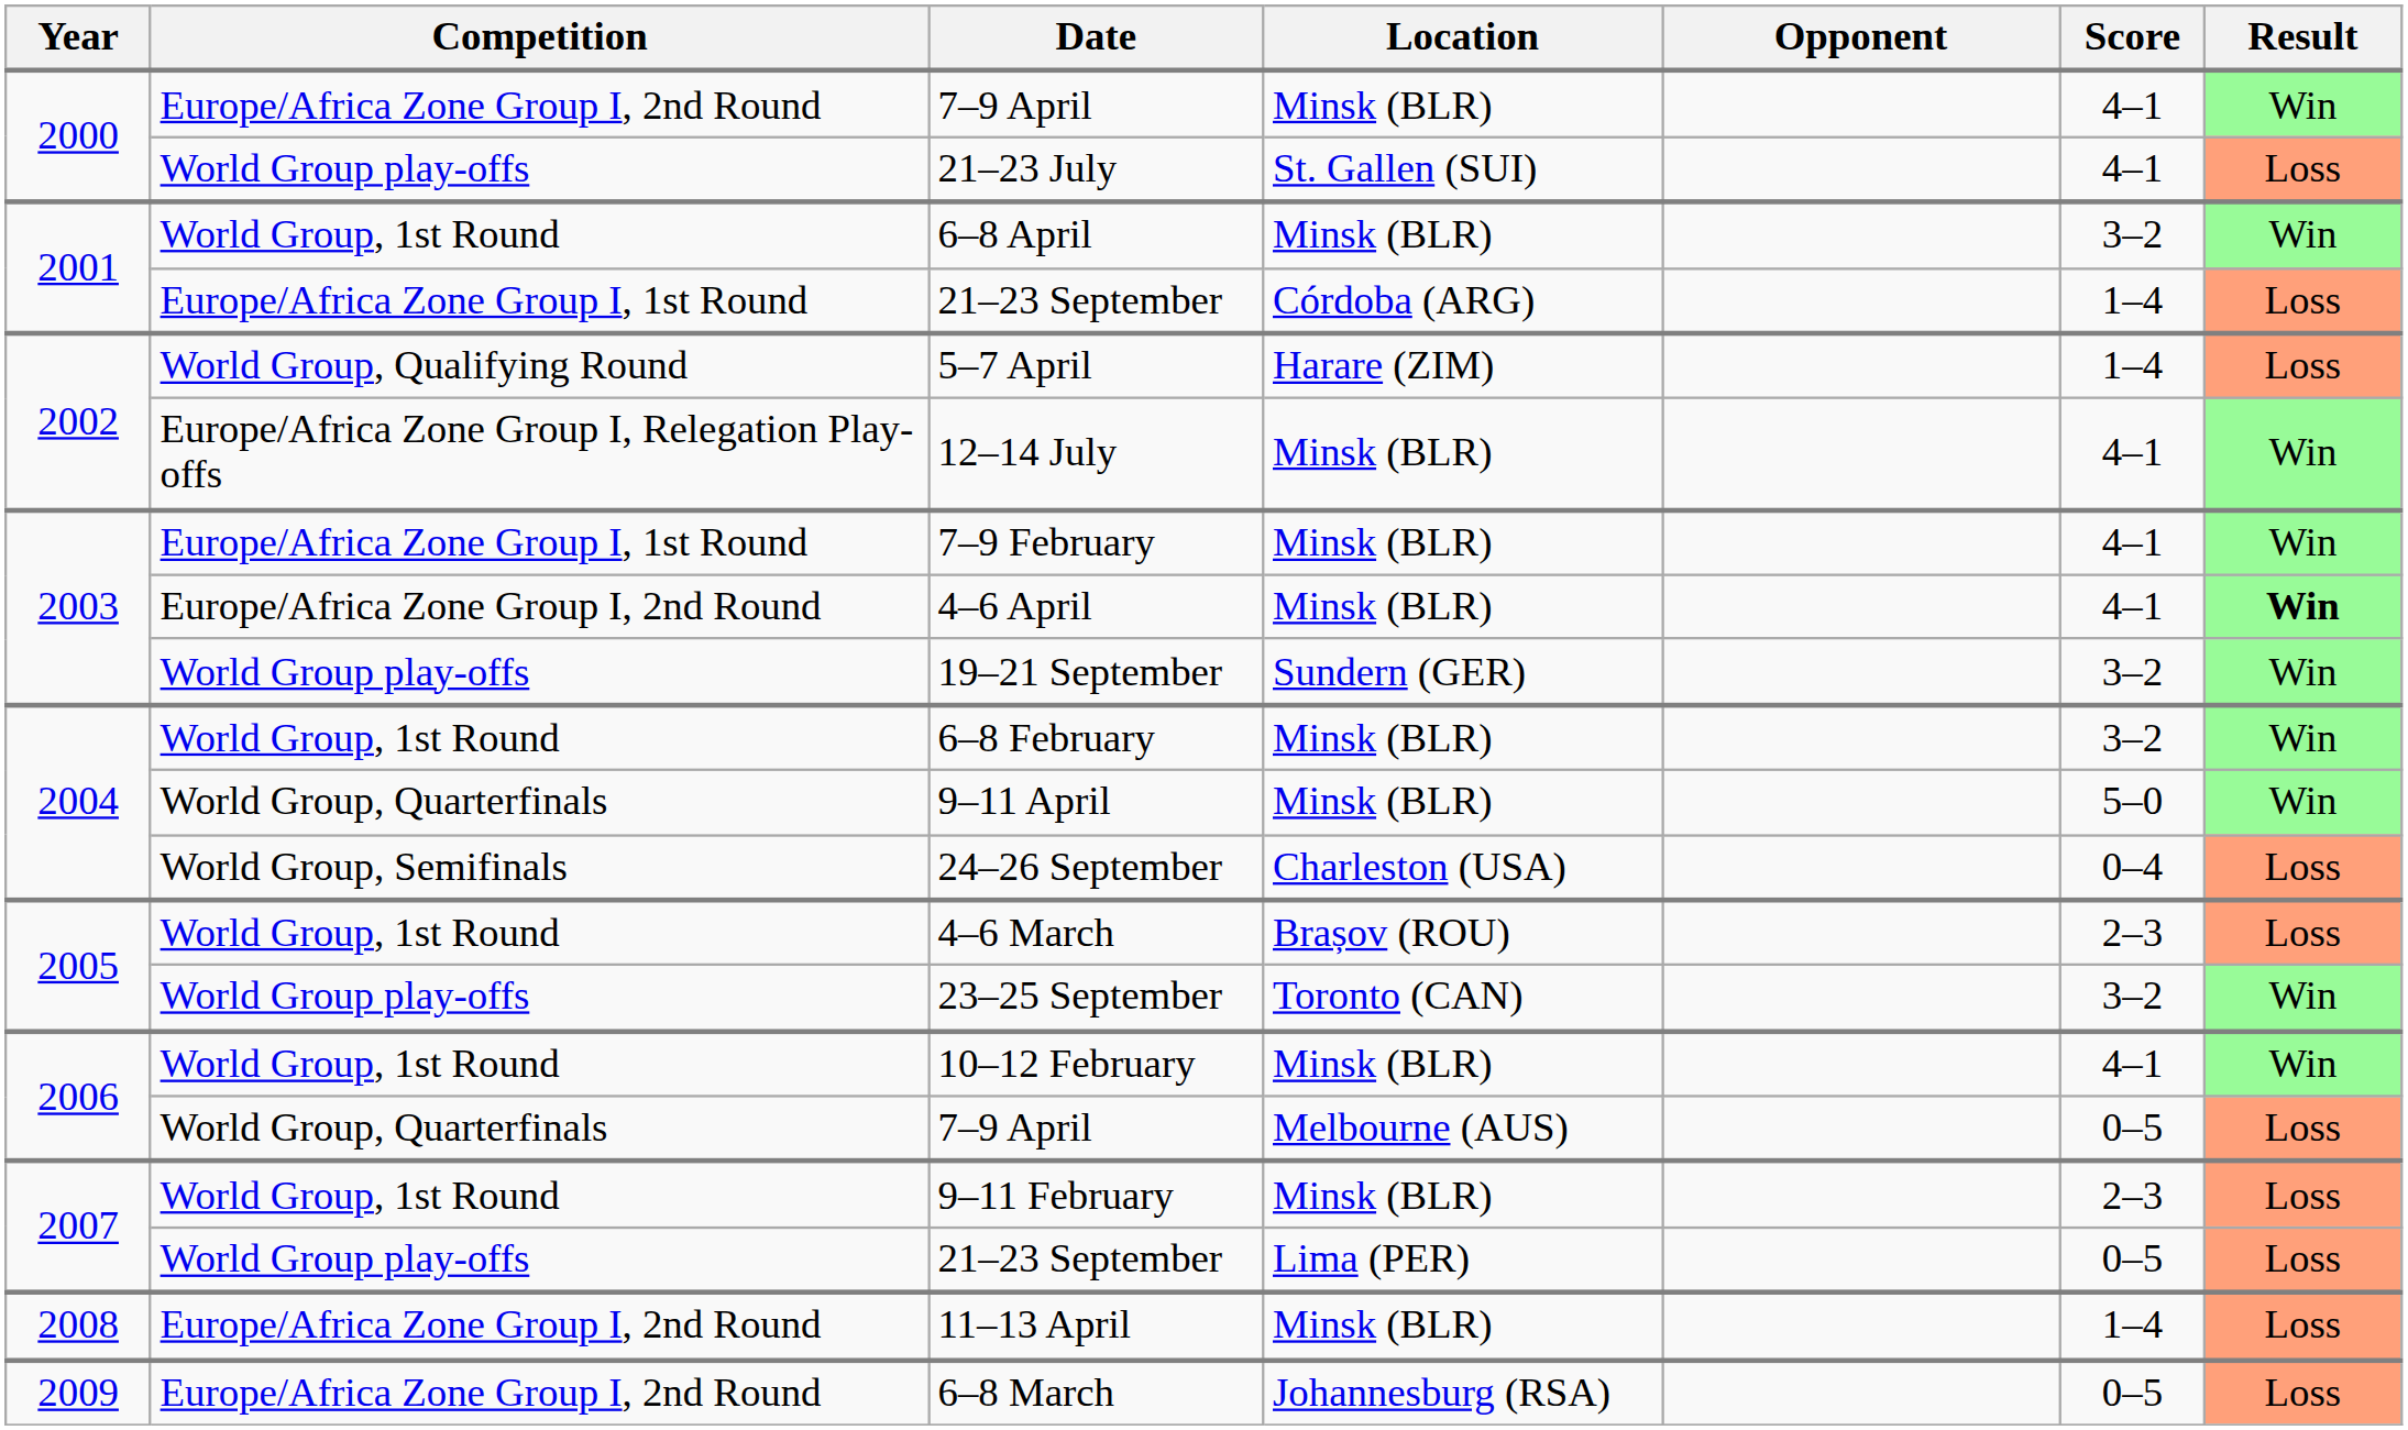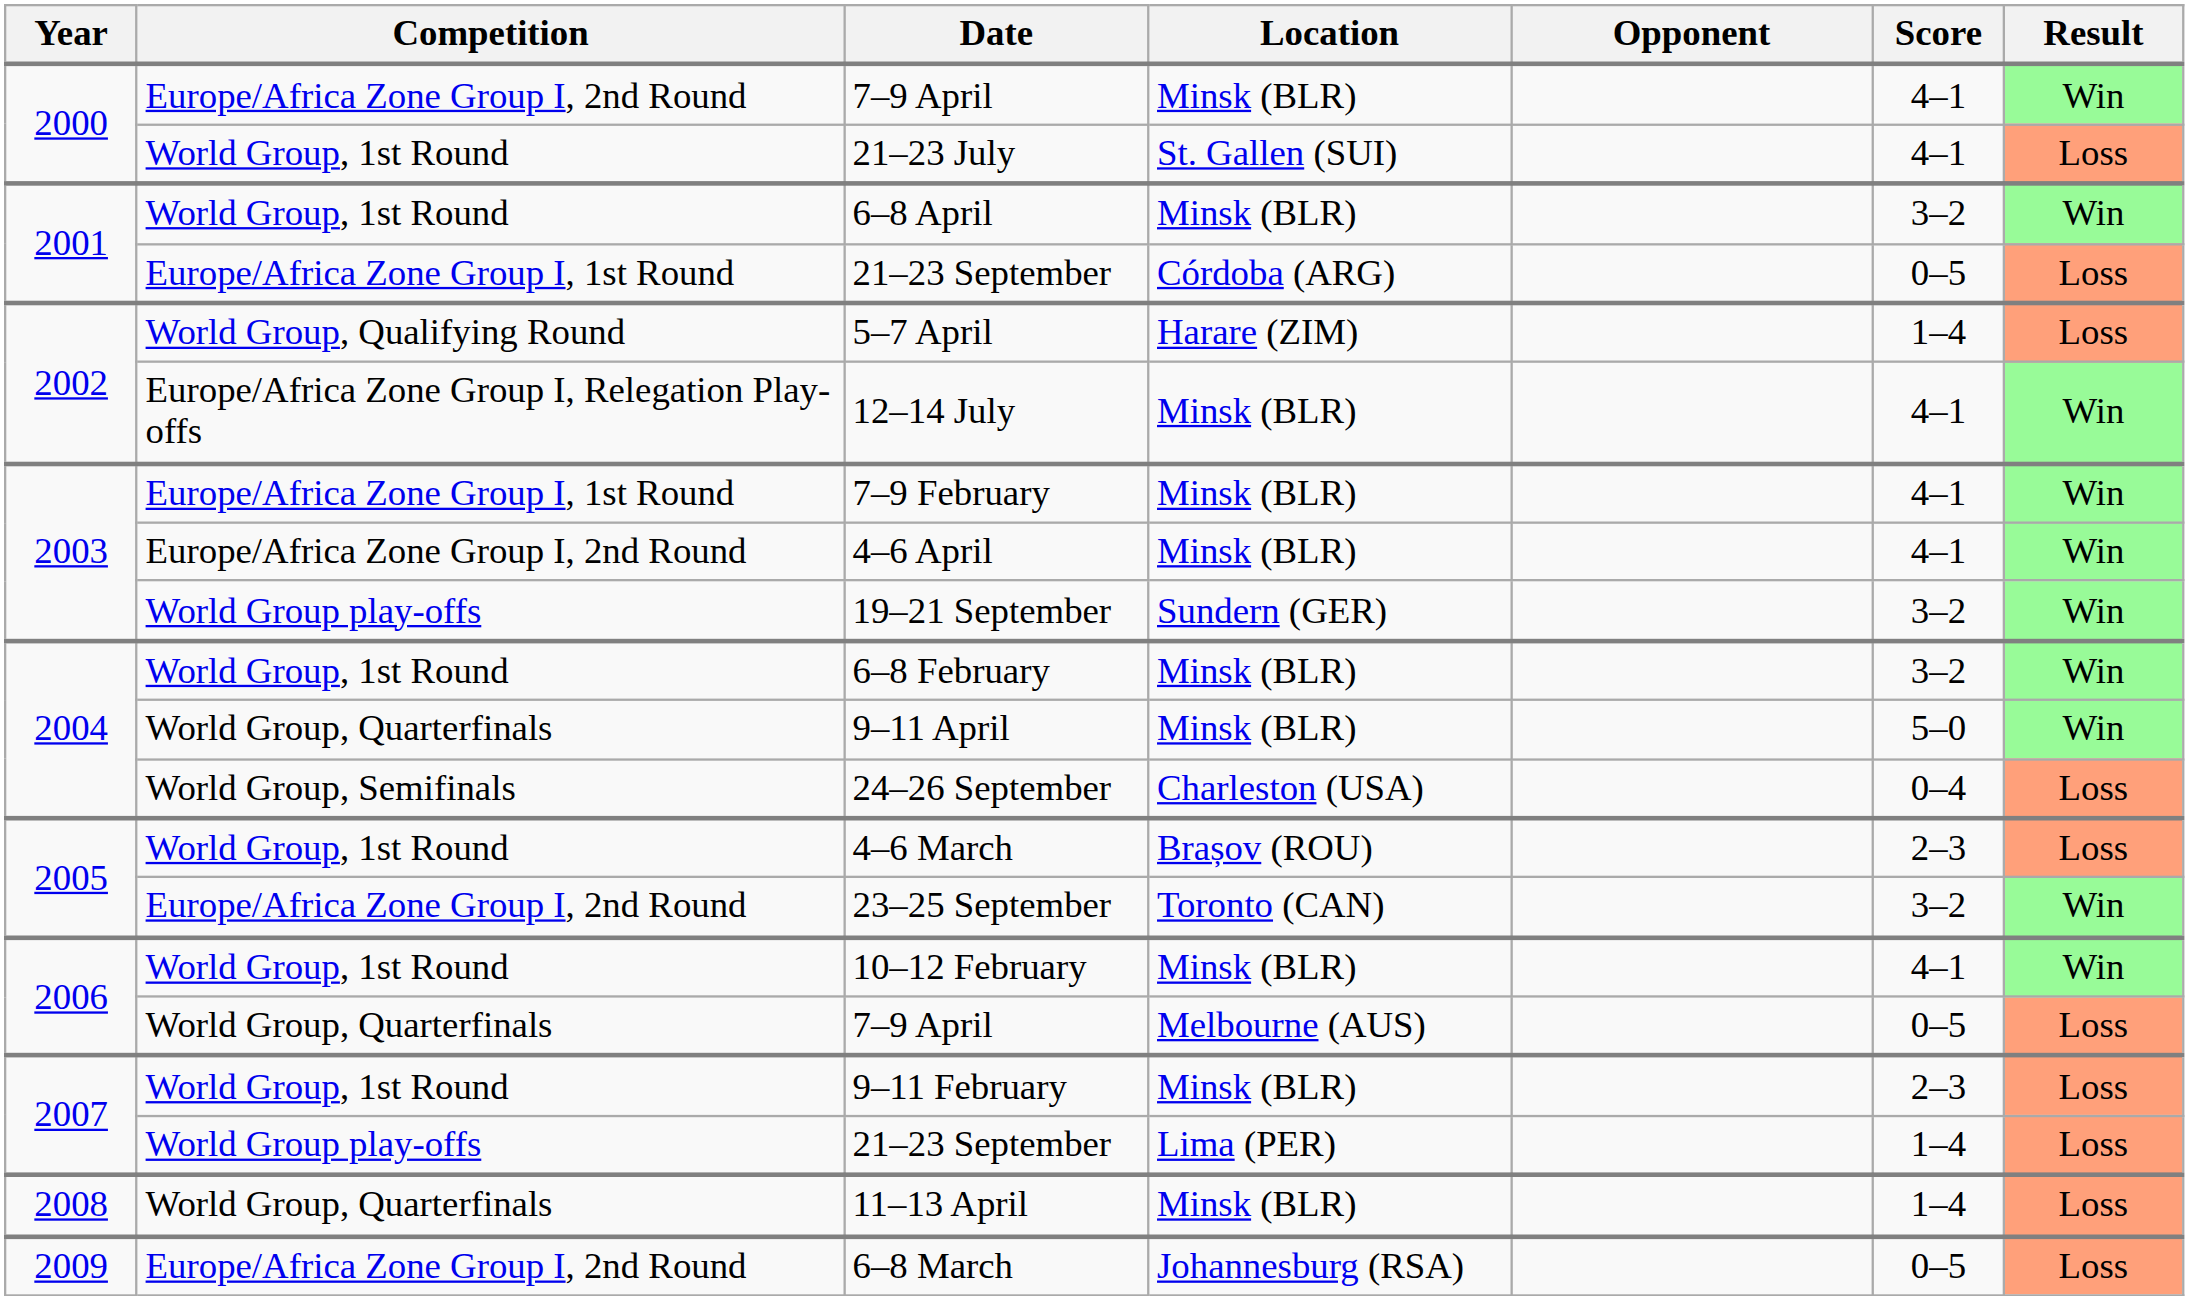21–23 July | Competition: World Group play-offs -> World Group, 1st Round
21–23 September / Córdoba (ARG) | Score: 1–4 -> 0–5
4–6 April | Result: bold -> normal
23–25 September | Competition: World Group play-offs -> Europe/Africa Zone Group I, 2nd Round
21–23 September / Lima (PER) | Score: 0–5 -> 1–4
11–13 April | Competition: Europe/Africa Zone Group I, 2nd Round -> World Group, Quarterfinals
